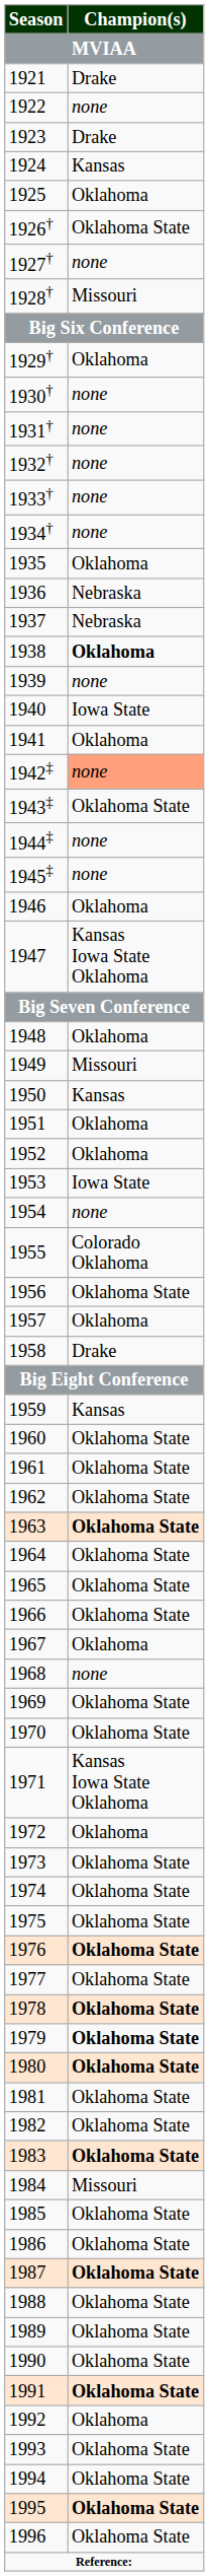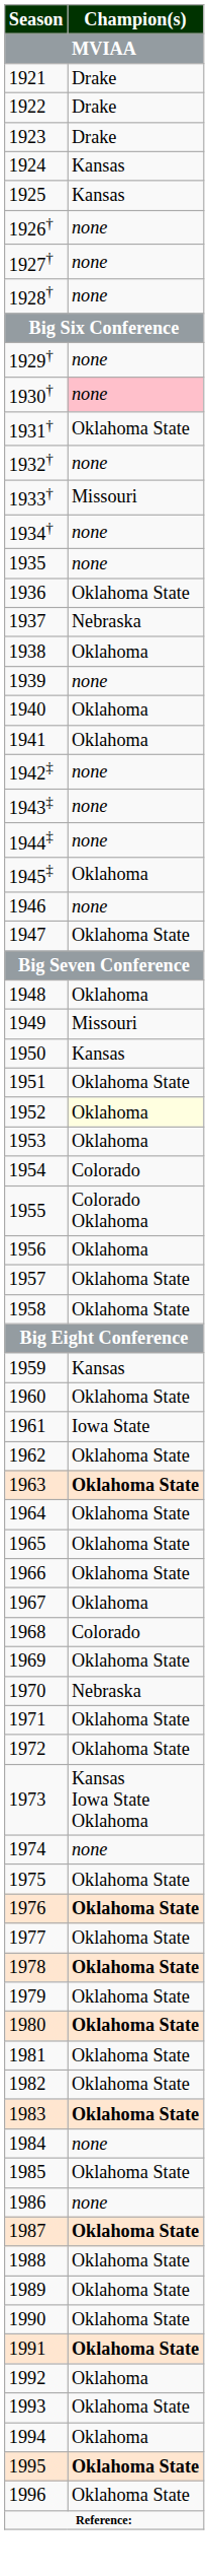1922 | Champion(s) / MVIAA: none -> Drake
1925 | Champion(s) / MVIAA: Oklahoma -> Kansas
1926† | Champion(s) / MVIAA: Oklahoma State -> none
1928† | Champion(s) / MVIAA: Missouri -> none
1929† | Champion(s) / MVIAA: Oklahoma -> none
1930† | Champion(s) / MVIAA: no background -> pink background
1931† | Champion(s) / MVIAA: none -> Oklahoma State
1933† | Champion(s) / MVIAA: none -> Missouri
1935 | Champion(s) / MVIAA: Oklahoma -> none
1936 | Champion(s) / MVIAA: Nebraska -> Oklahoma State
1938 | Champion(s) / MVIAA: bold -> normal
1940 | Champion(s) / MVIAA: Iowa State -> Oklahoma
1942‡ | Champion(s) / MVIAA: lightsalmon background -> no background
1943‡ | Champion(s) / MVIAA: Oklahoma State -> none
1945‡ | Champion(s) / MVIAA: none -> Oklahoma
1946 | Champion(s) / MVIAA: Oklahoma -> none
1947 | Champion(s) / MVIAA: Kansas Iowa State Oklahoma -> Oklahoma State
1951 | Champion(s) / MVIAA: Oklahoma -> Oklahoma State
1952 | Champion(s) / MVIAA: no background -> lightyellow background
1953 | Champion(s) / MVIAA: Iowa State -> Oklahoma
1954 | Champion(s) / MVIAA: none -> Colorado
1956 | Champion(s) / MVIAA: Oklahoma State -> Oklahoma
1957 | Champion(s) / MVIAA: Oklahoma -> Oklahoma State
1958 | Champion(s) / MVIAA: Drake -> Oklahoma State
1961 | Champion(s) / MVIAA: Oklahoma State -> Iowa State
1968 | Champion(s) / MVIAA: none -> Colorado
1970 | Champion(s) / MVIAA: Oklahoma State -> Nebraska
1971 | Champion(s) / MVIAA: Kansas Iowa State Oklahoma -> Oklahoma State
1972 | Champion(s) / MVIAA: Oklahoma -> Oklahoma State
1973 | Champion(s) / MVIAA: Oklahoma State -> Kansas Iowa State Oklahoma
1974 | Champion(s) / MVIAA: Oklahoma State -> none
1979 | Champion(s) / MVIAA: bold -> normal
1984 | Champion(s) / MVIAA: Missouri -> none
1986 | Champion(s) / MVIAA: Oklahoma State -> none
1994 | Champion(s) / MVIAA: Oklahoma State -> Oklahoma
